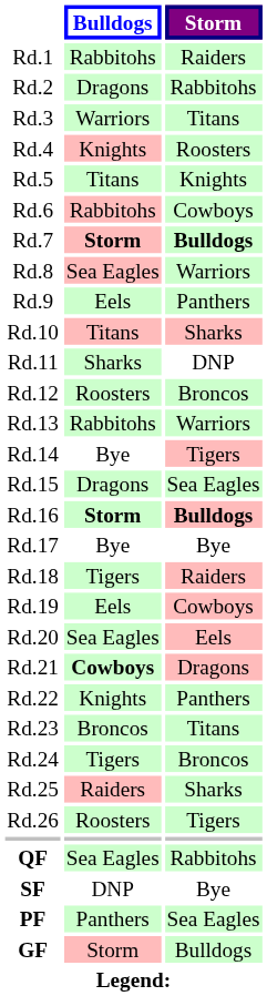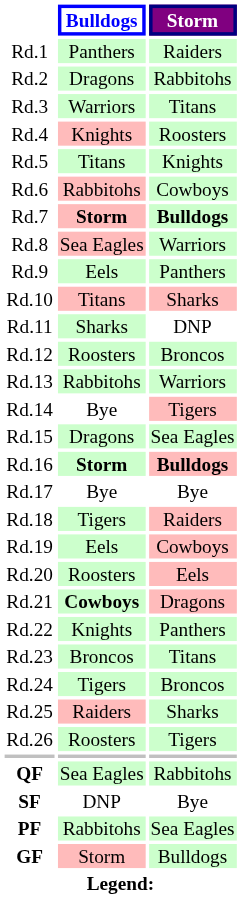Rd.1 | Bulldogs: Rabbitohs -> Panthers
Rd.20 | Bulldogs: Sea Eagles -> Roosters
PF | Bulldogs: Panthers -> Rabbitohs
